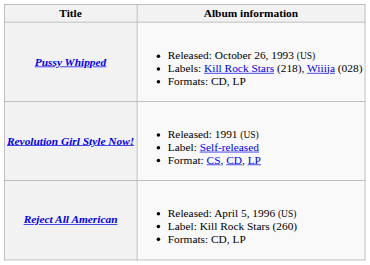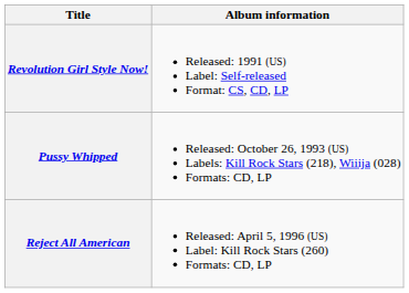rows swapped: Revolution Girl Style Now! <-> Pussy Whipped
